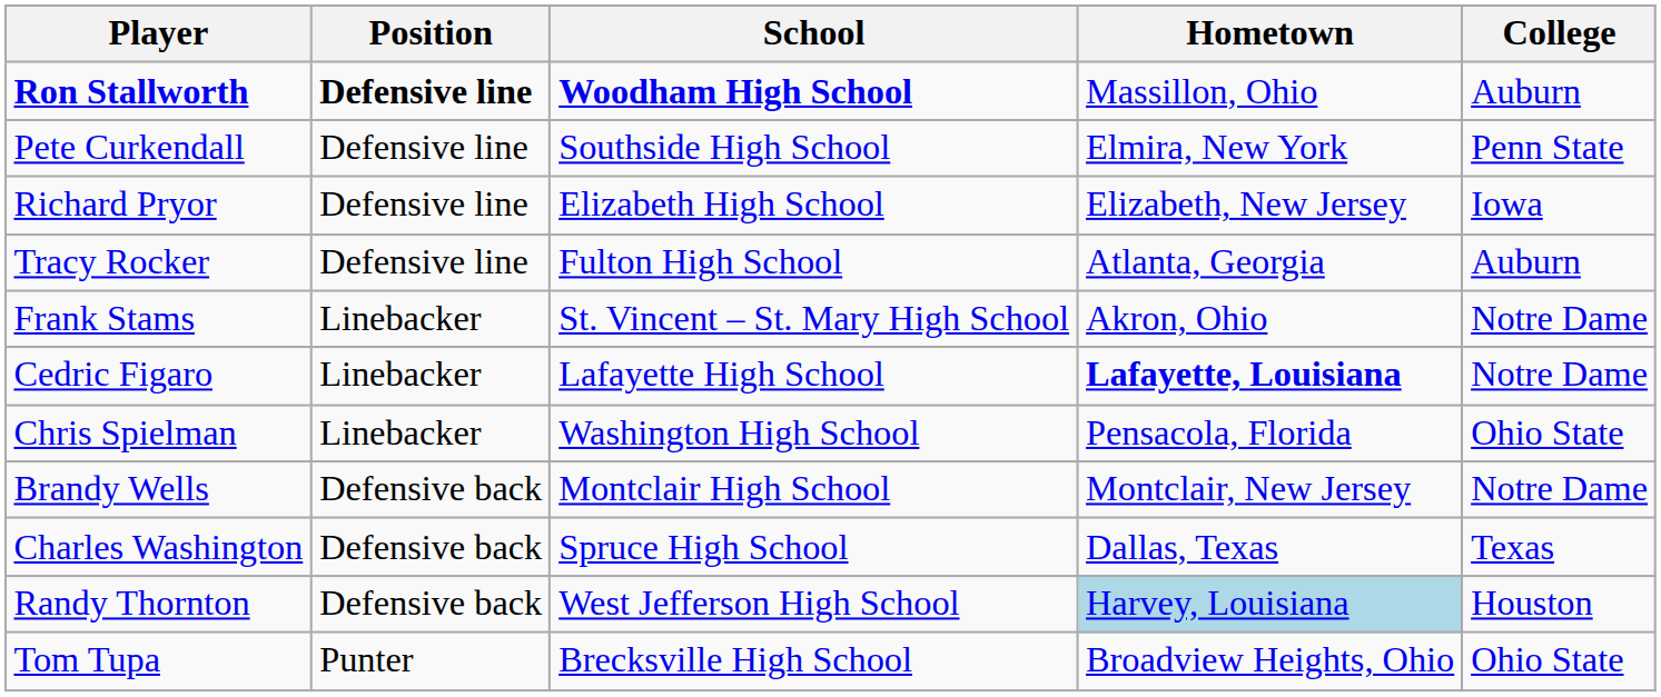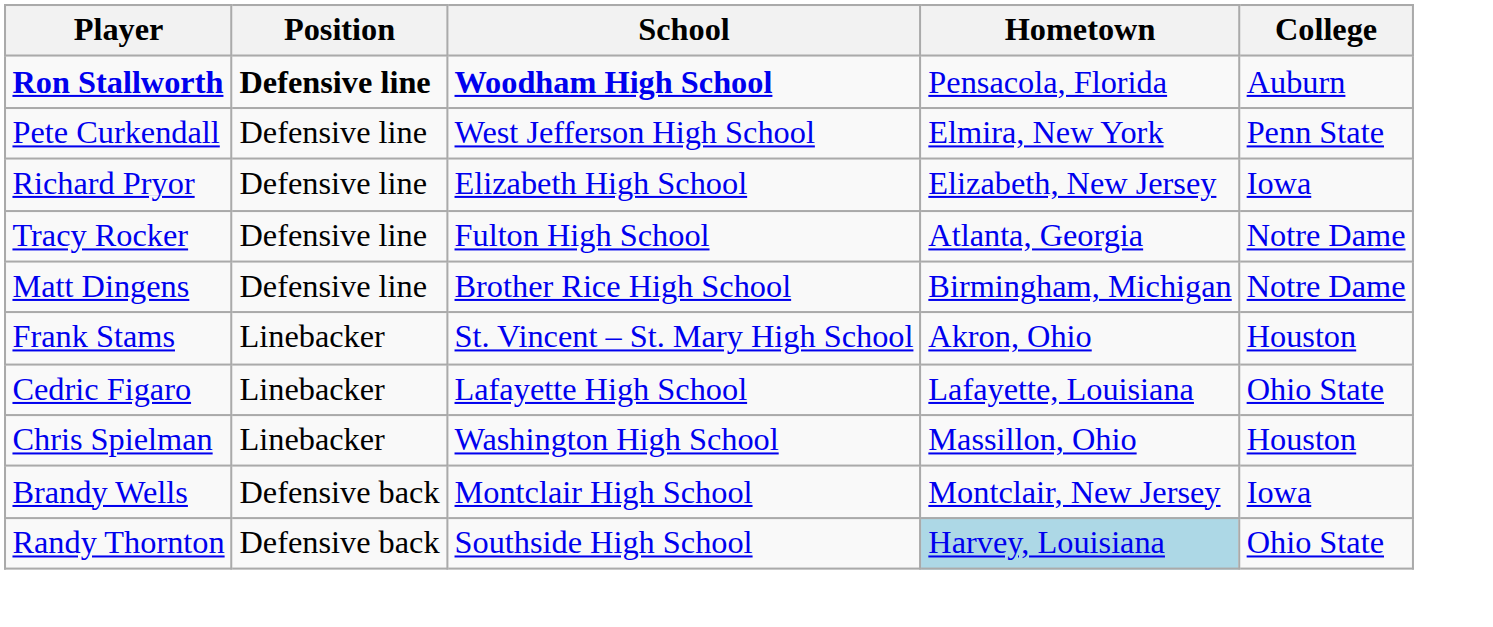Ron Stallworth | Hometown: Massillon, Ohio -> Pensacola, Florida
Pete Curkendall | School: Southside High School -> West Jefferson High School
Tracy Rocker | College: Auburn -> Notre Dame
+ row: Matt Dingens | Defensive line | Brother Rice High School | Birmingham, Michigan | Notre Dame
Frank Stams | College: Notre Dame -> Houston
Cedric Figaro | Hometown: bold -> normal
Cedric Figaro | College: Notre Dame -> Ohio State
Chris Spielman | Hometown: Pensacola, Florida -> Massillon, Ohio
Chris Spielman | College: Ohio State -> Houston
Brandy Wells | College: Notre Dame -> Iowa
- row: Charles Washington | Defensive back | Spruce High School | Dallas, Texas | Texas
Randy Thornton | School: West Jefferson High School -> Southside High School
Randy Thornton | College: Houston -> Ohio State
- row: Tom Tupa | Punter | Brecksville High School | Broadview Heights, Ohio | Ohio State
